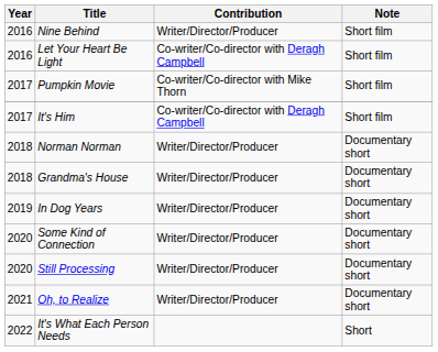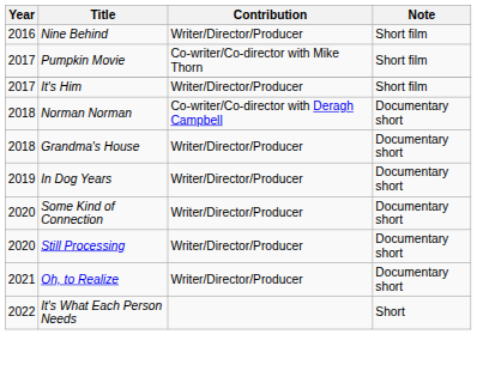- row: 2016 | Let Your Heart Be Light | Co-writer/Co-director with Deragh Campbell | Short film
It's Him | Contribution: Co-writer/Co-director with Deragh Campbell -> Writer/Director/Producer
Norman Norman | Contribution: Writer/Director/Producer -> Co-writer/Co-director with Deragh Campbell
